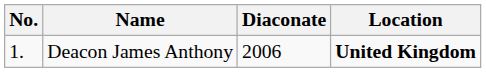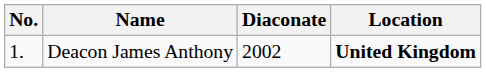Deacon James Anthony | Diaconate: 2006 -> 2002
